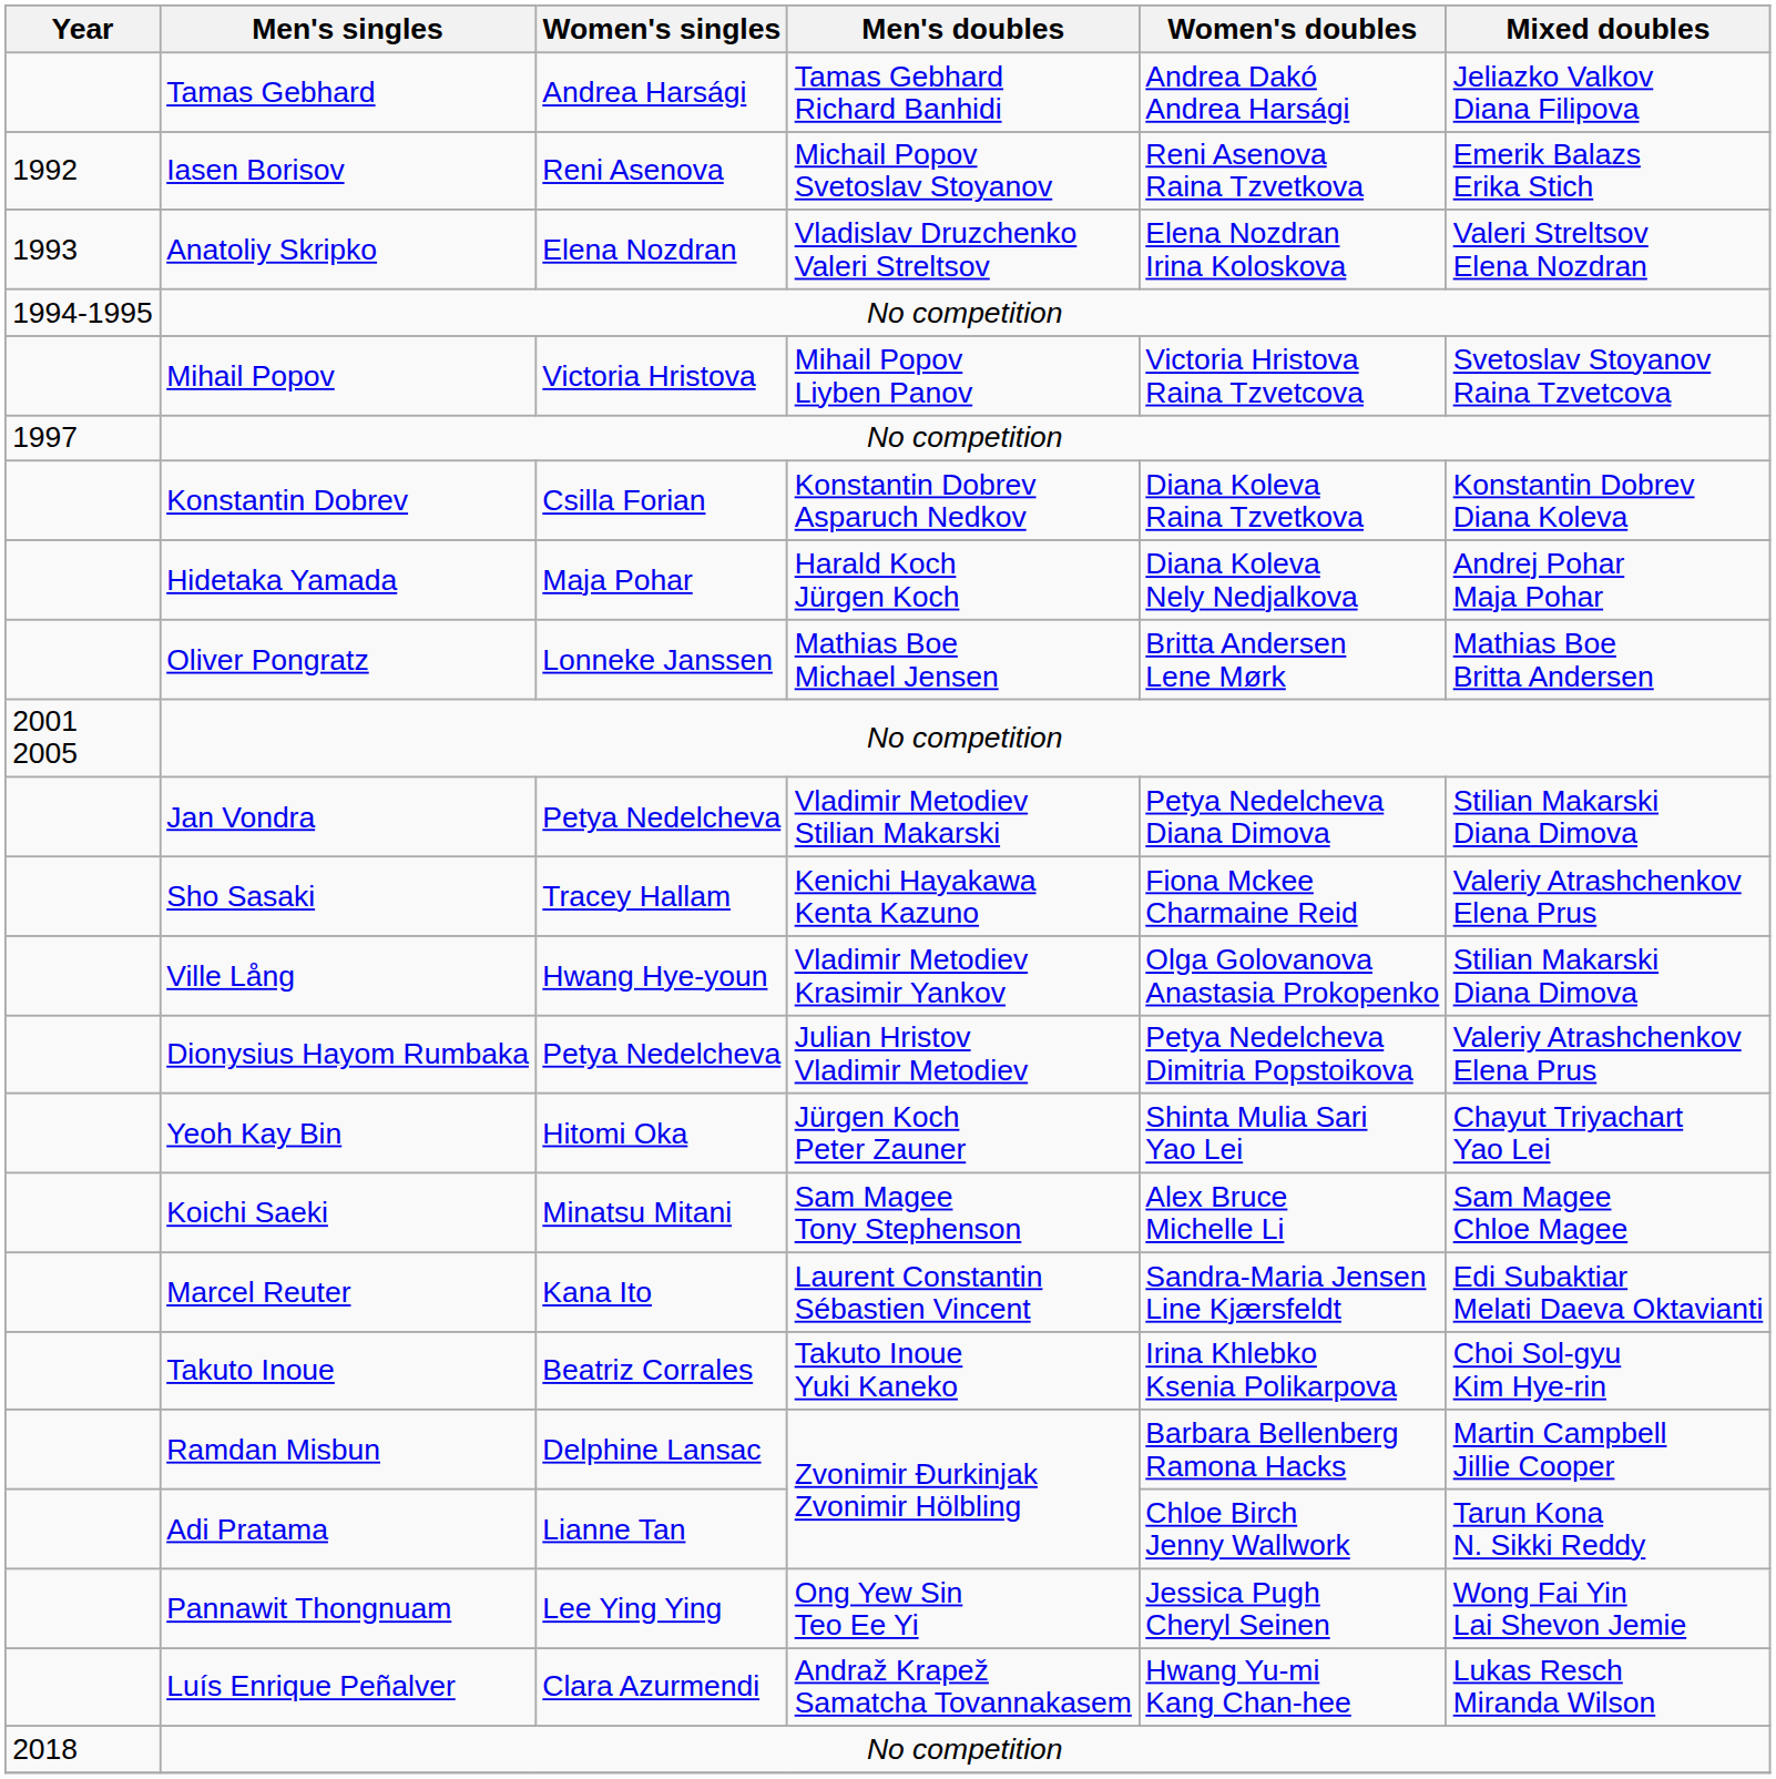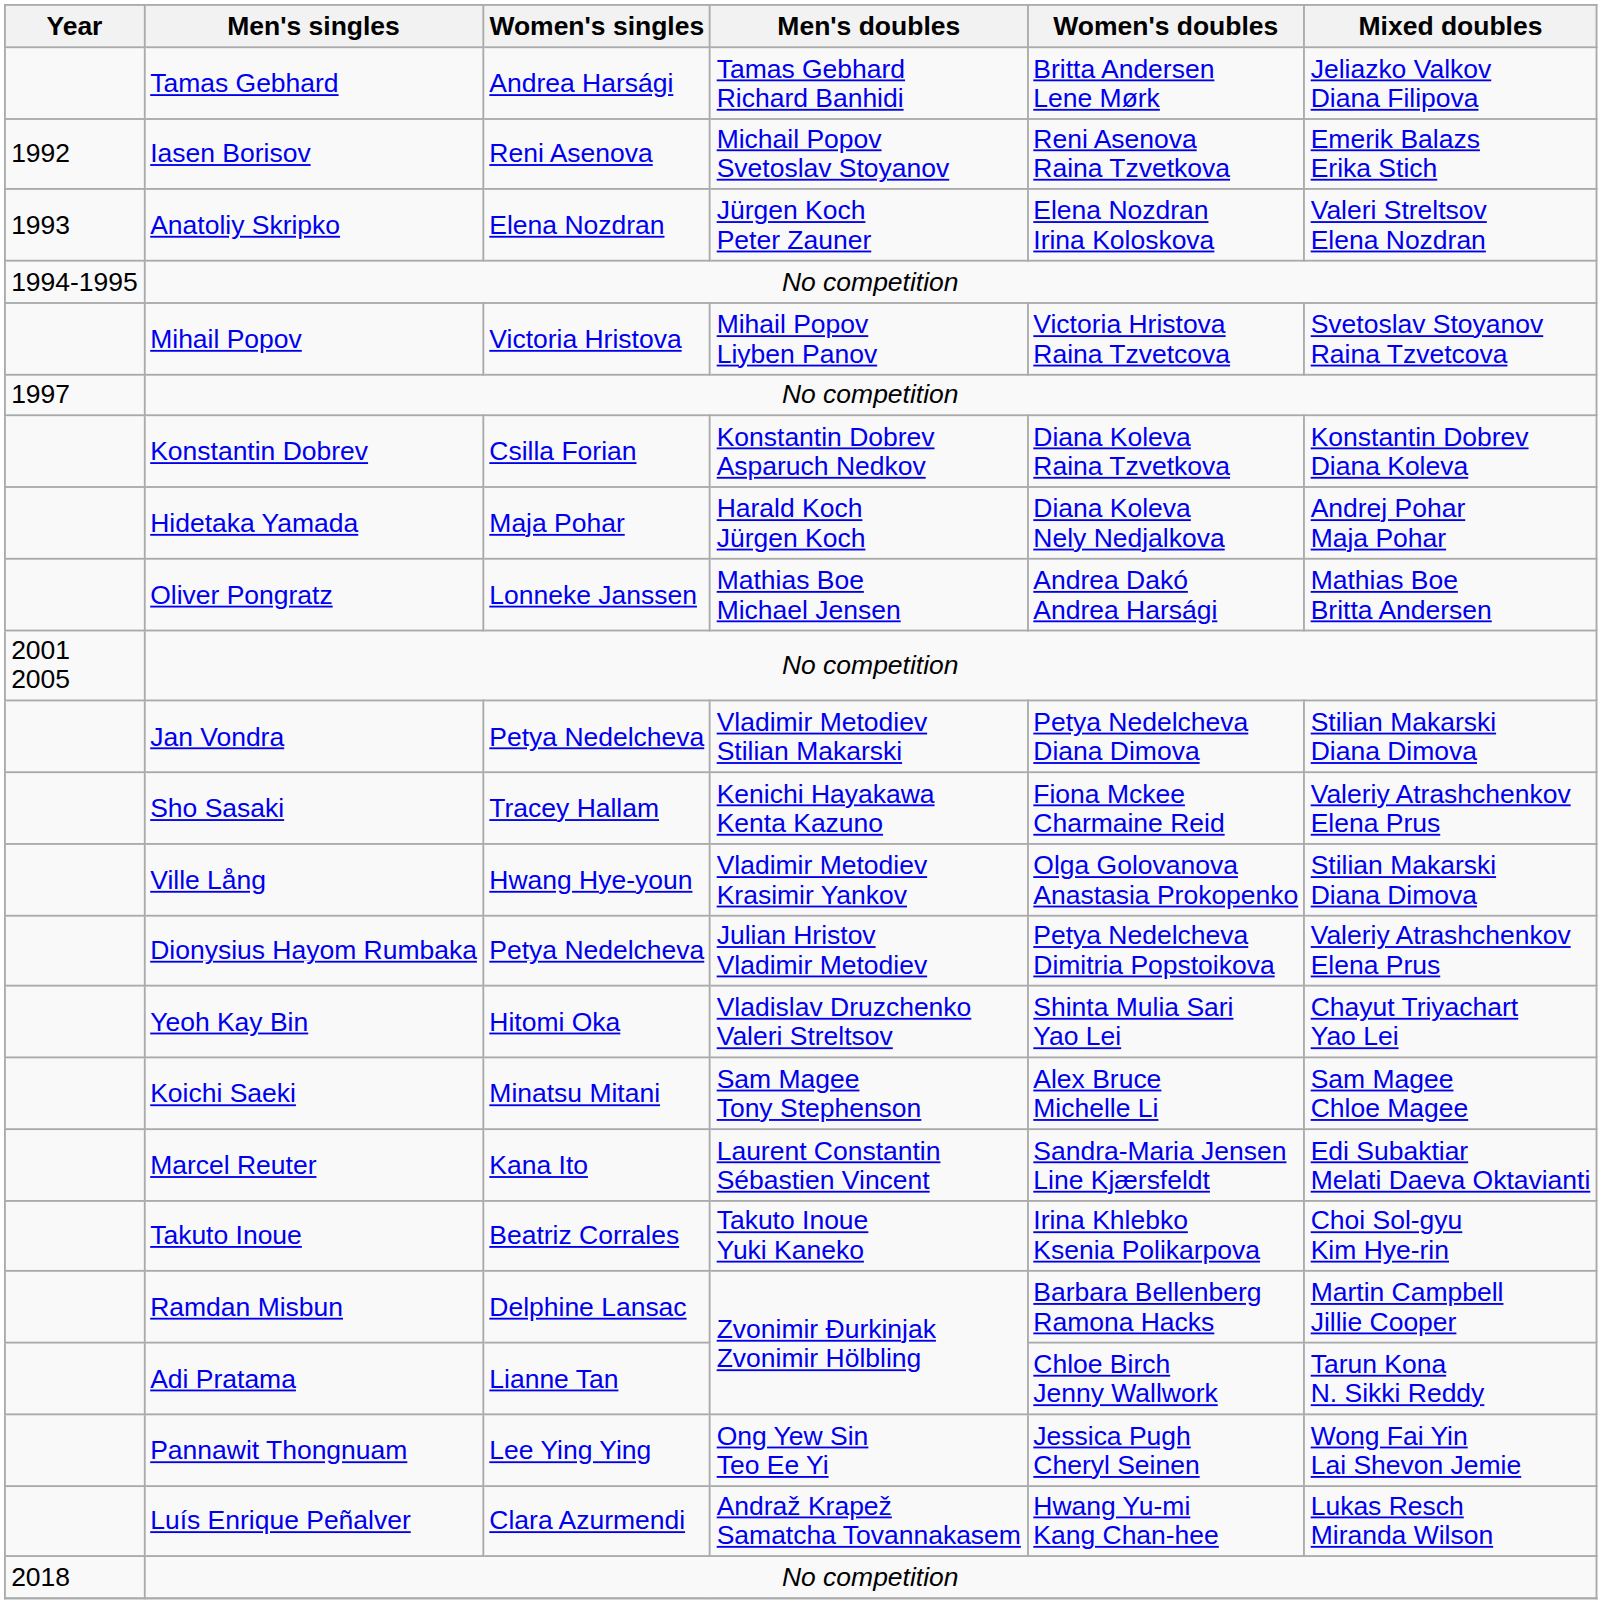Tamas Gebhard | Women's doubles: Andrea Dakó Andrea Harsági -> Britta Andersen Lene Mørk
Anatoliy Skripko | Men's doubles: Vladislav Druzchenko Valeri Streltsov -> Jürgen Koch Peter Zauner
Oliver Pongratz | Women's doubles: Britta Andersen Lene Mørk -> Andrea Dakó Andrea Harsági
Yeoh Kay Bin | Men's doubles: Jürgen Koch Peter Zauner -> Vladislav Druzchenko Valeri Streltsov
